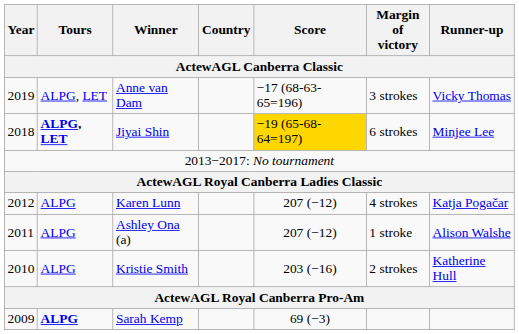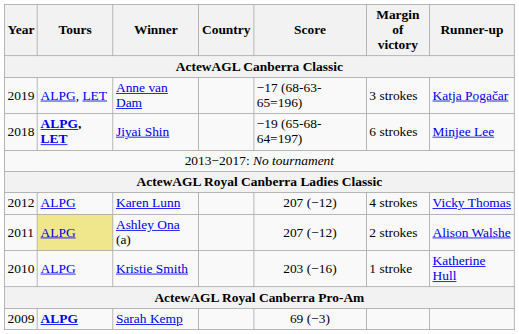Anne van Dam | Runner-up: Vicky Thomas -> Katja Pogačar
Jiyai Shin | Score: gold background -> no background
Karen Lunn | Runner-up: Katja Pogačar -> Vicky Thomas
Ashley Ona (a) | Tours: no background -> khaki background
Ashley Ona (a) | Margin of victory: 1 stroke -> 2 strokes
Kristie Smith | Margin of victory: 2 strokes -> 1 stroke
